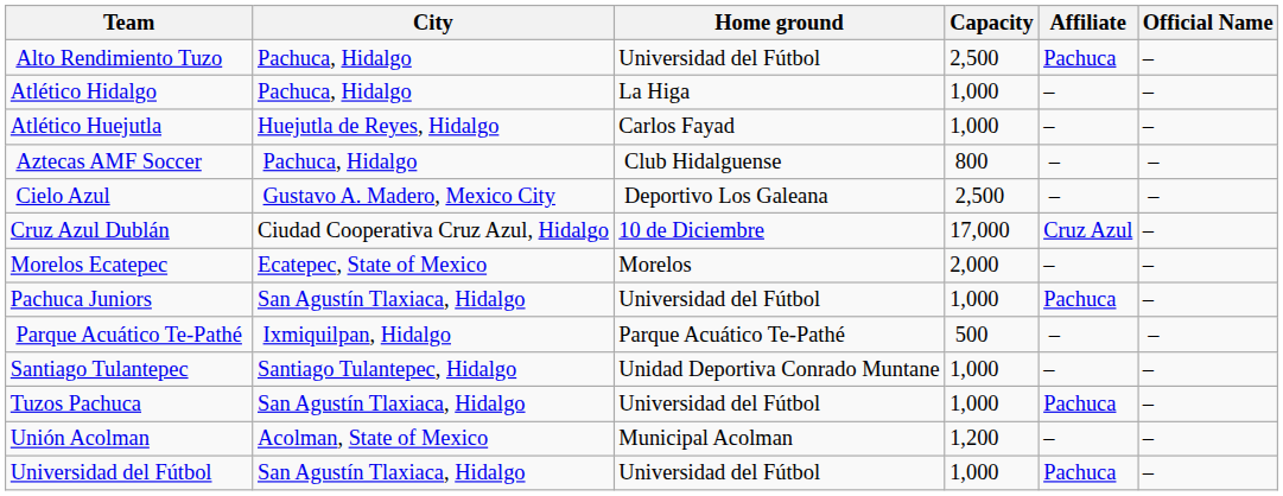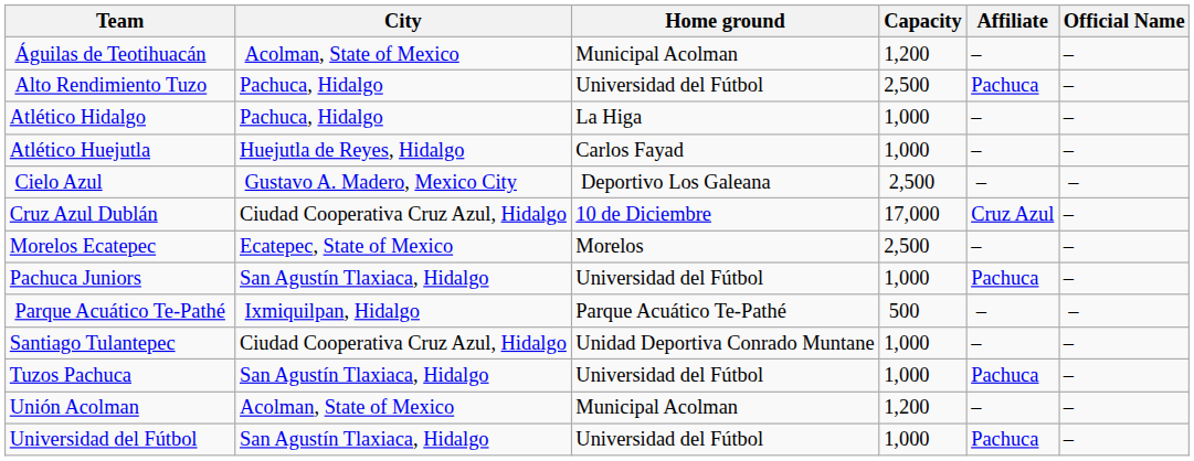+ row: Águilas de Teotihuacán | Acolman, State of Mexico | Municipal Acolman | 1,200 | – | –
- row: Aztecas AMF Soccer | Pachuca, Hidalgo | Club Hidalguense | 800 | – | –
Morelos Ecatepec | Capacity: 2,000 -> 2,500
Santiago Tulantepec | City: Santiago Tulantepec, Hidalgo -> Ciudad Cooperativa Cruz Azul, Hidalgo
